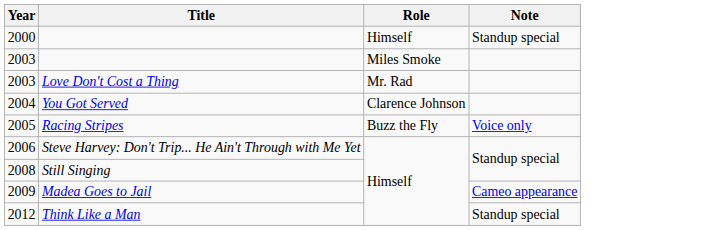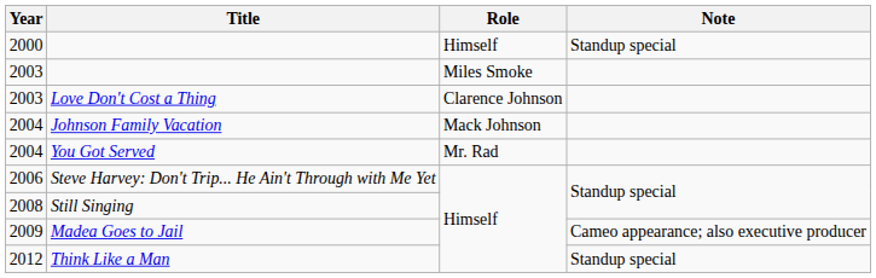Love Don't Cost a Thing | Role: Mr. Rad -> Clarence Johnson
+ row: 2004 | Johnson Family Vacation | Mack Johnson
You Got Served | Role: Clarence Johnson -> Mr. Rad
- row: 2005 | Racing Stripes | Buzz the Fly | Voice only
Madea Goes to Jail | Note: Cameo appearance -> Cameo appearance; also executive producer
